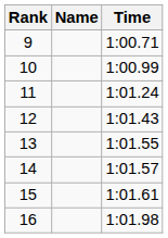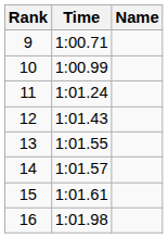columns swapped: Name <-> Time
